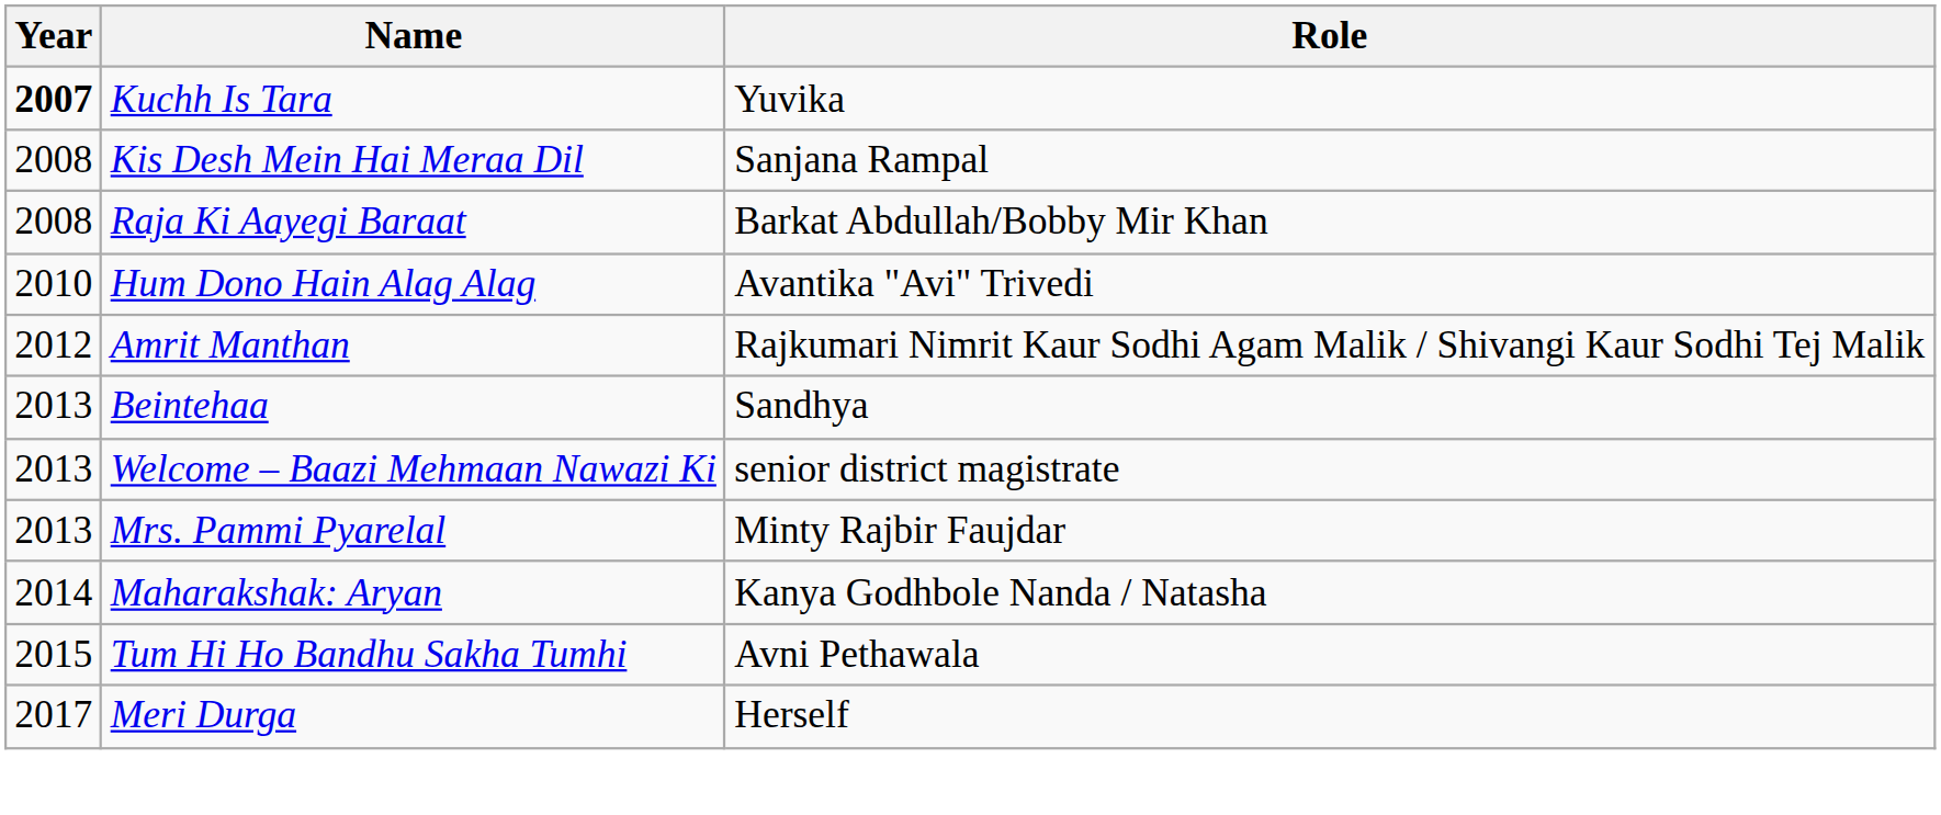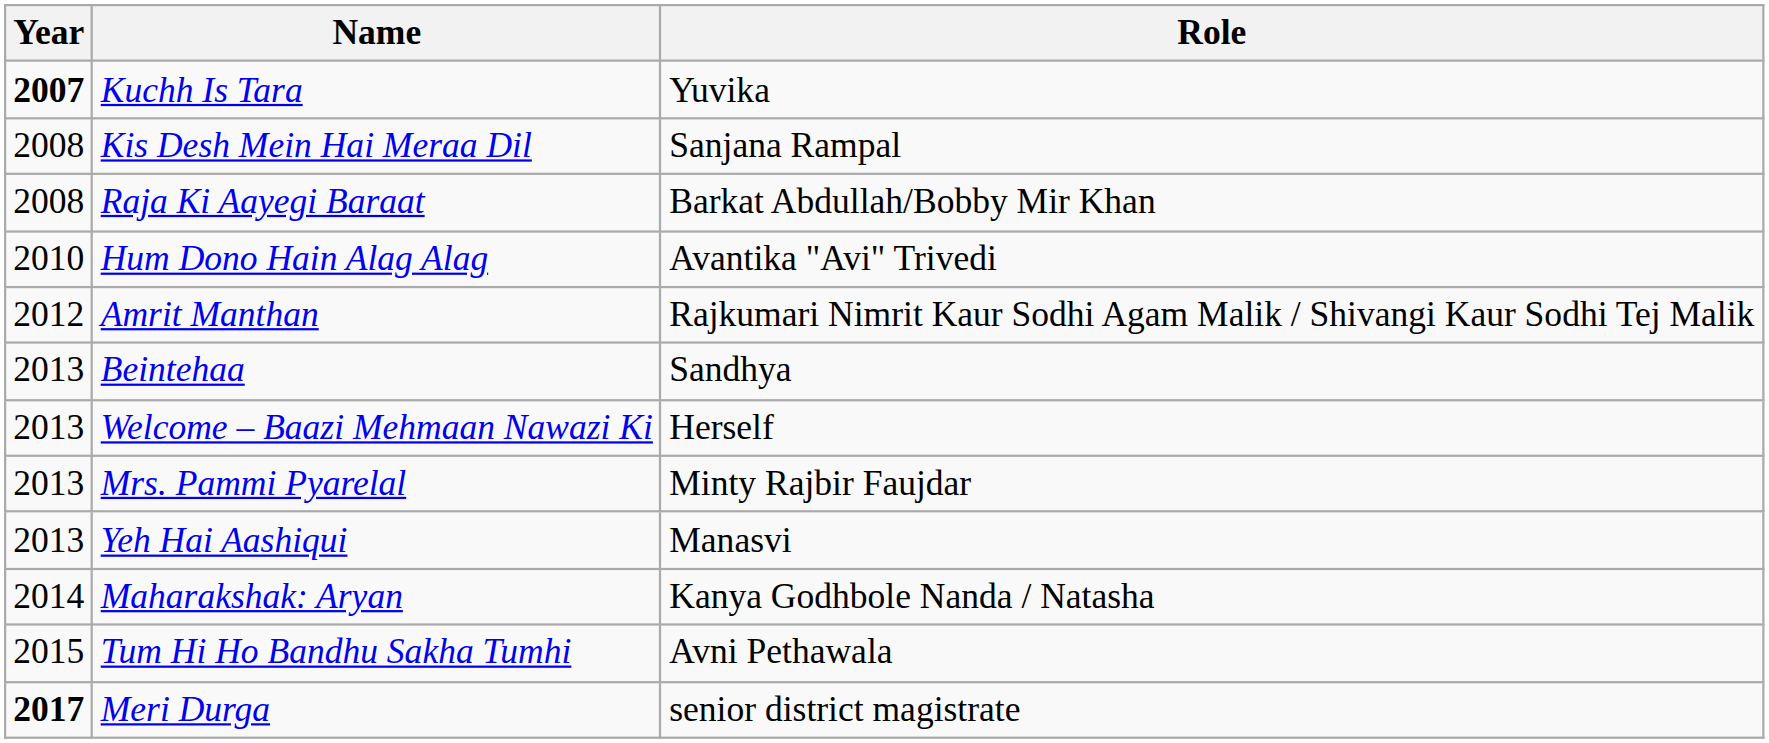Welcome – Baazi Mehmaan Nawazi Ki | Role: senior district magistrate -> Herself
+ row: 2013 | Yeh Hai Aashiqui | Manasvi
Meri Durga | Year: normal -> bold
Meri Durga | Role: Herself -> senior district magistrate
